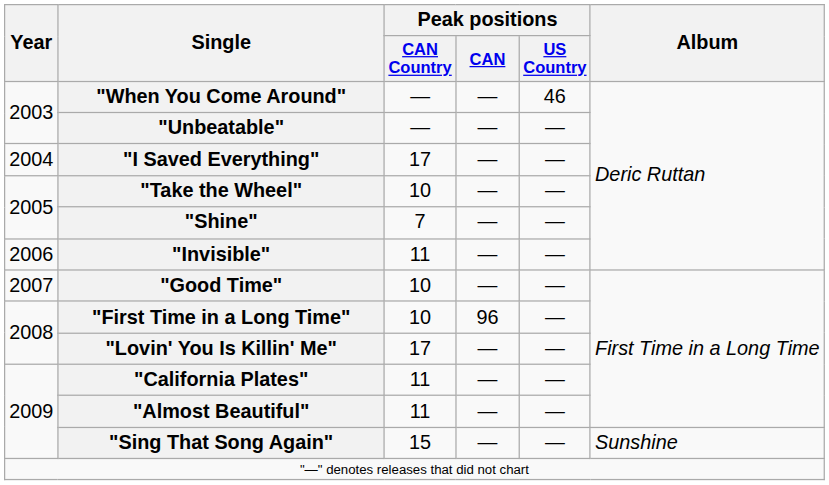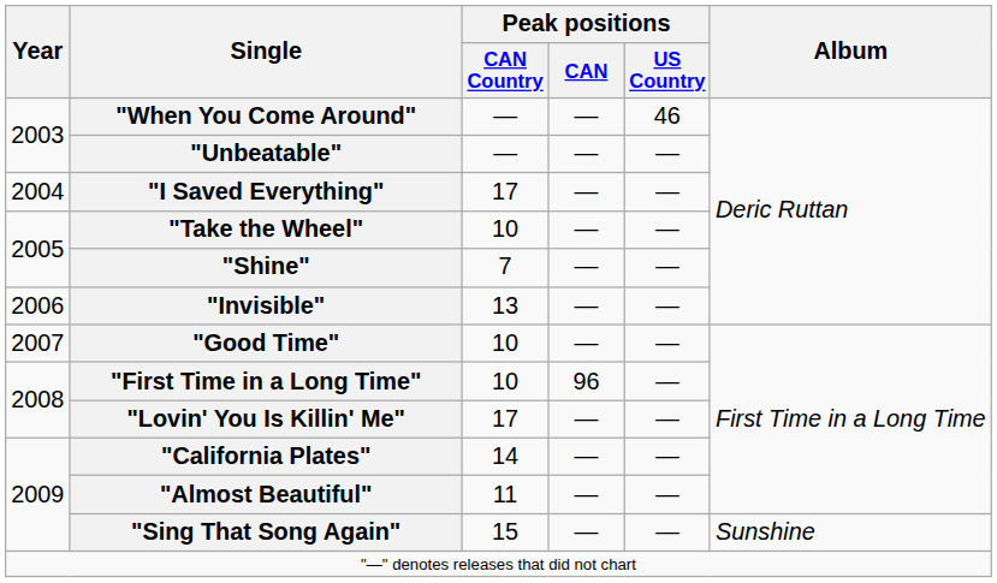"Invisible" | Peak positions / CAN Country: 11 -> 13
"California Plates" | Peak positions / CAN Country: 11 -> 14
